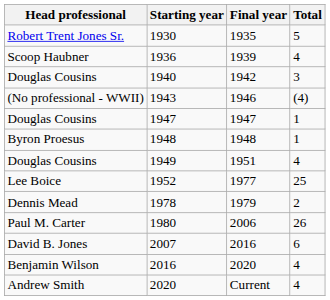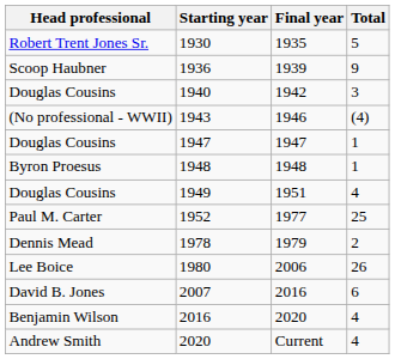1936 | Total: 4 -> 9
1952 | Head professional: Lee Boice -> Paul M. Carter
1980 | Head professional: Paul M. Carter -> Lee Boice
